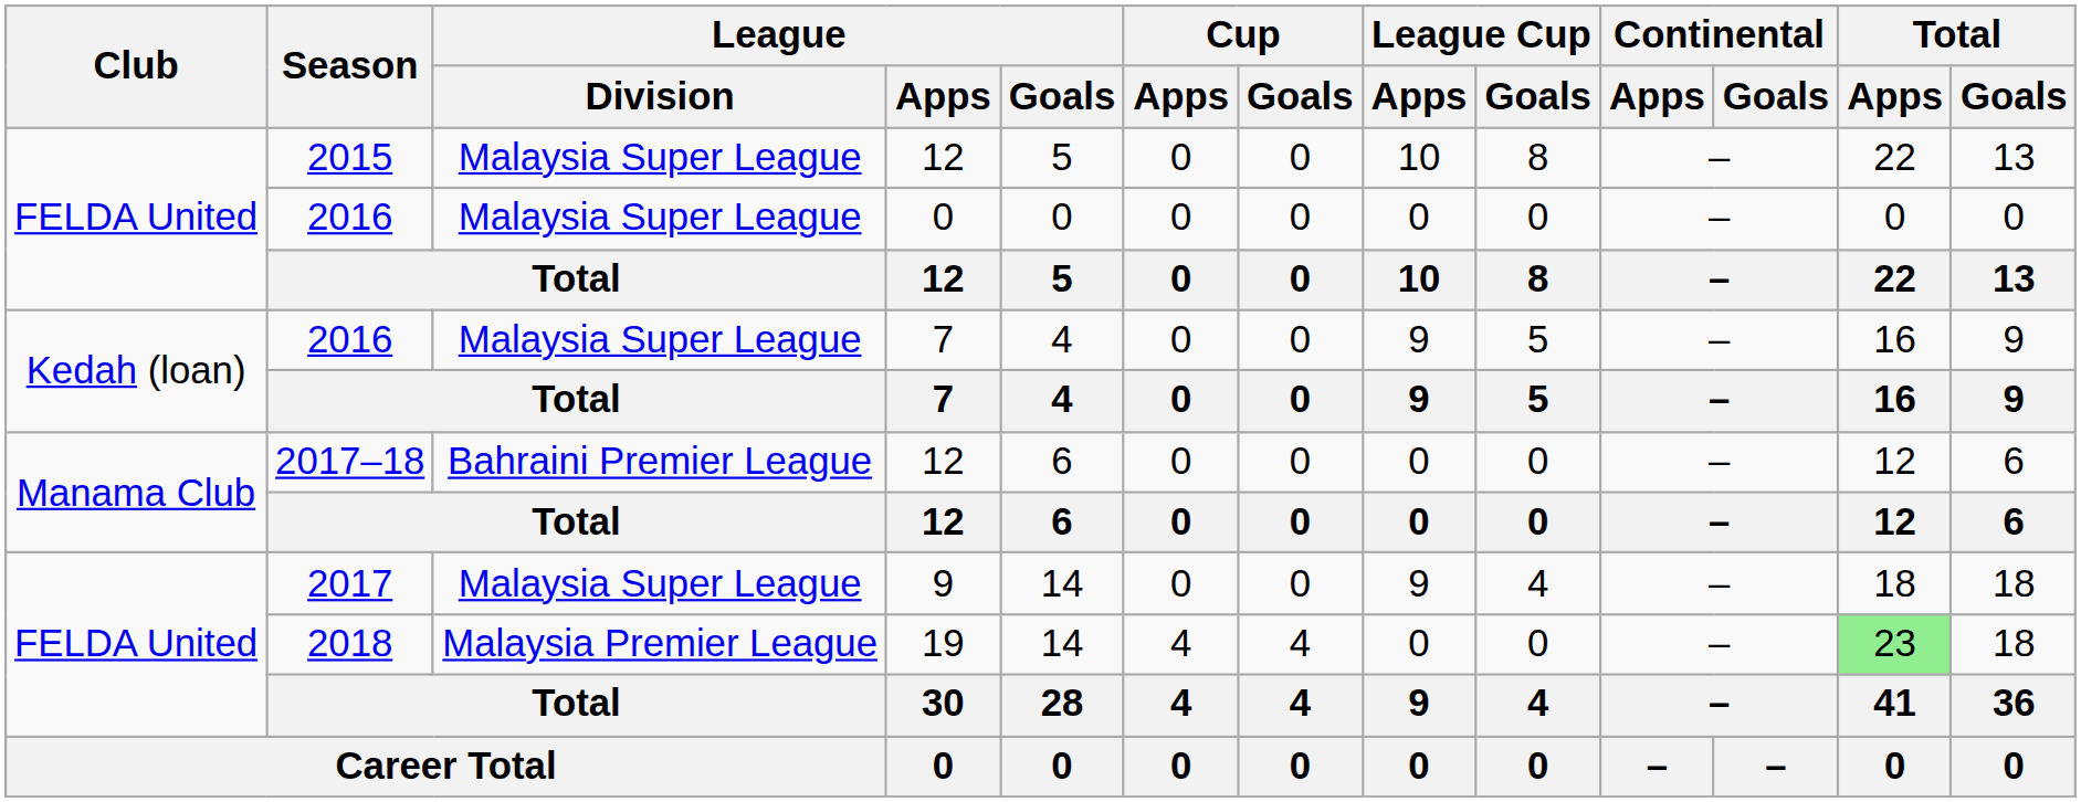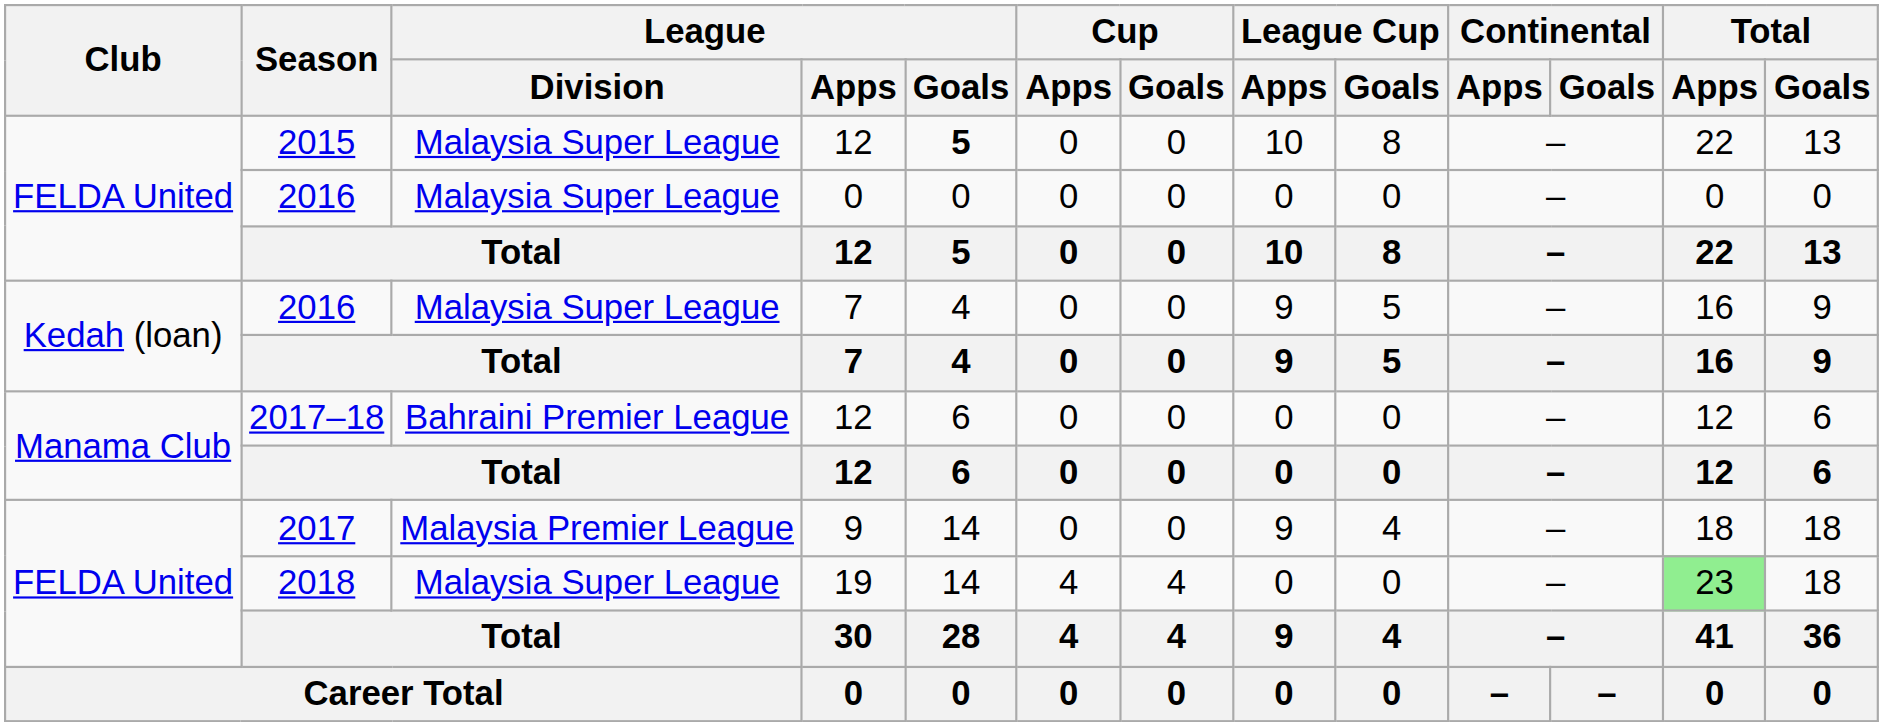2015 | League / Goals: normal -> bold
2017 | League / Division: Malaysia Super League -> Malaysia Premier League
2018 | League / Division: Malaysia Premier League -> Malaysia Super League
